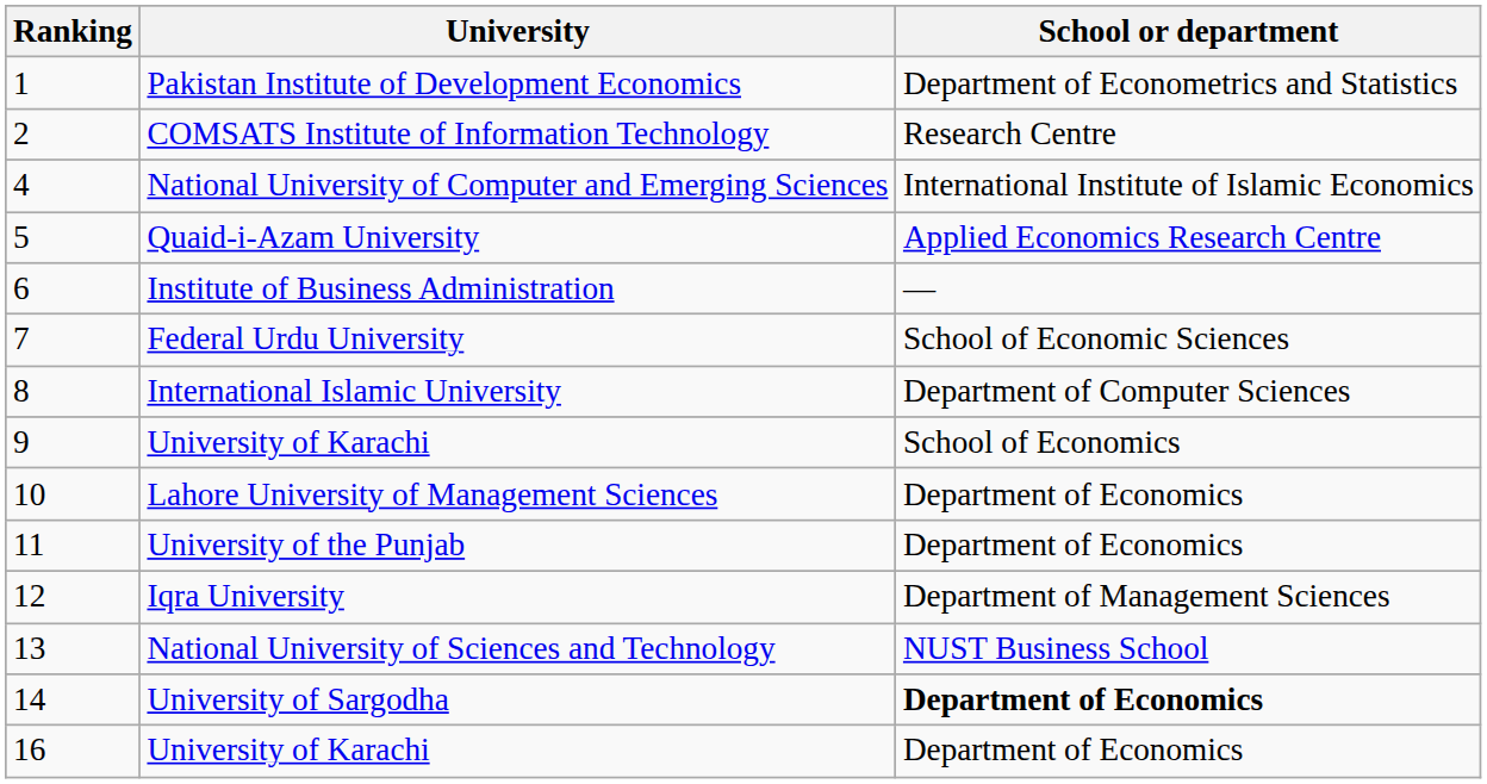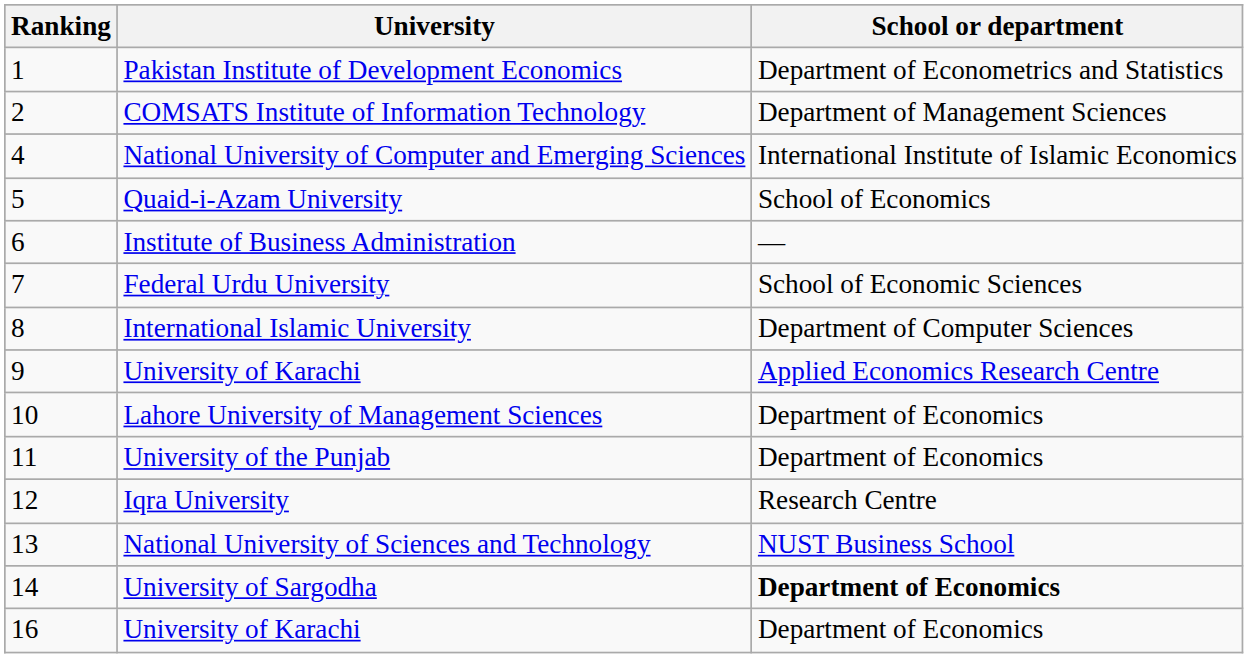COMSATS Institute of Information Technology | School or department: Research Centre -> Department of Management Sciences
Quaid-i-Azam University | School or department: Applied Economics Research Centre -> School of Economics
9 / University of Karachi | School or department: School of Economics -> Applied Economics Research Centre
Iqra University | School or department: Department of Management Sciences -> Research Centre
